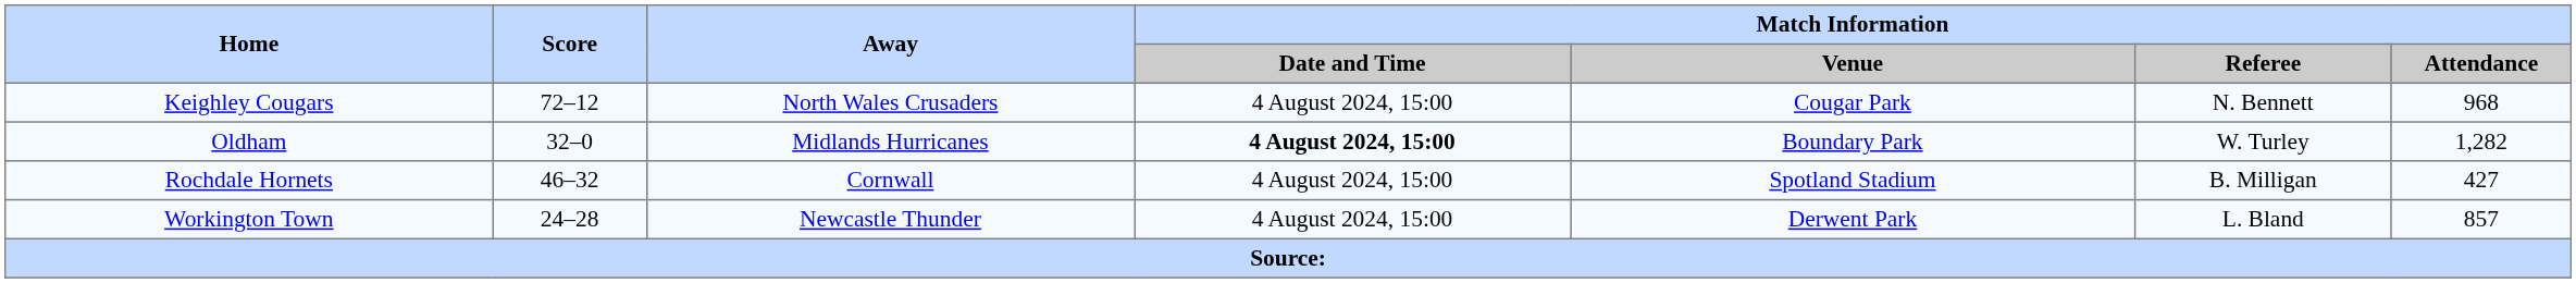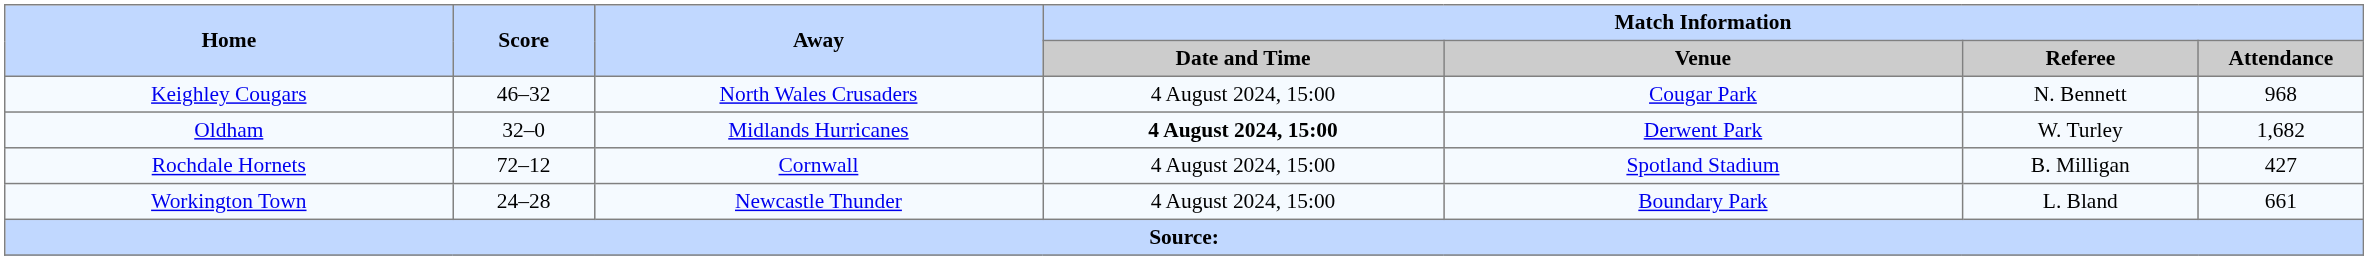Keighley Cougars | Score: 72–12 -> 46–32
Oldham | Match Information / Venue: Boundary Park -> Derwent Park
Oldham | Match Information / Attendance: 1,282 -> 1,682
Rochdale Hornets | Score: 46–32 -> 72–12
Workington Town | Match Information / Venue: Derwent Park -> Boundary Park
Workington Town | Match Information / Attendance: 857 -> 661
